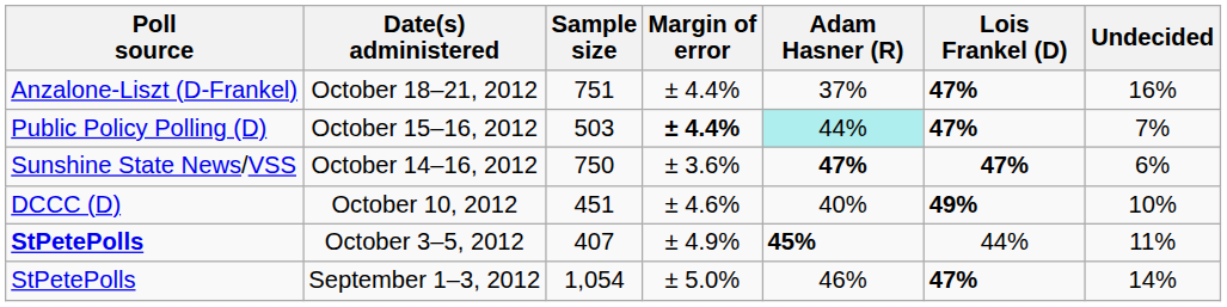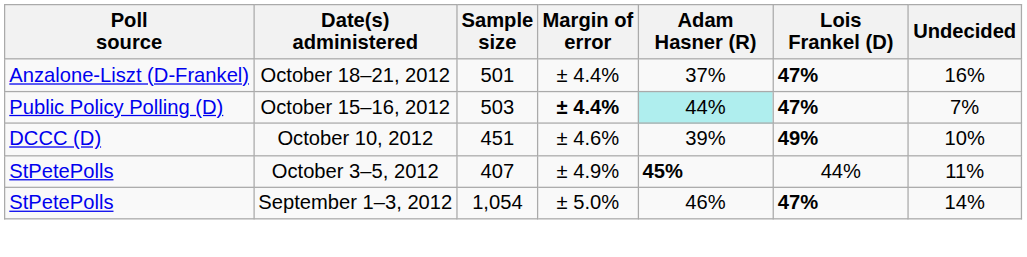October 18–21, 2012 | Sample size: 751 -> 501
- row: Sunshine State News/VSS | October 14–16, 2012 | 750 | ± 3.6% | 47% | 47% | 6%
October 10, 2012 | Adam Hasner (R): 40% -> 39%
October 3–5, 2012 | Poll source: bold -> normal
